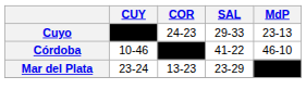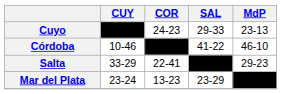+ row: Salta | 33-29 | 22-41 | –––– | 29-23
